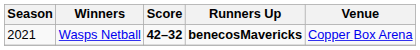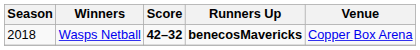Wasps Netball | Season: 2021 -> 2018
